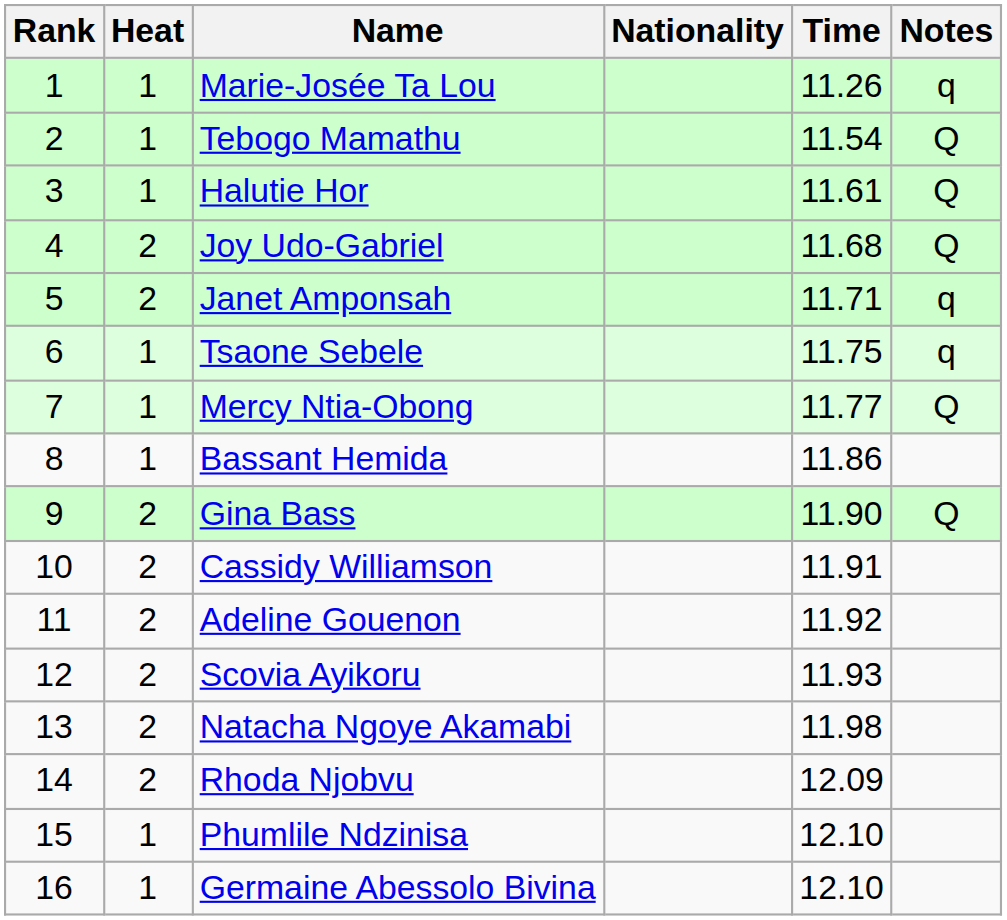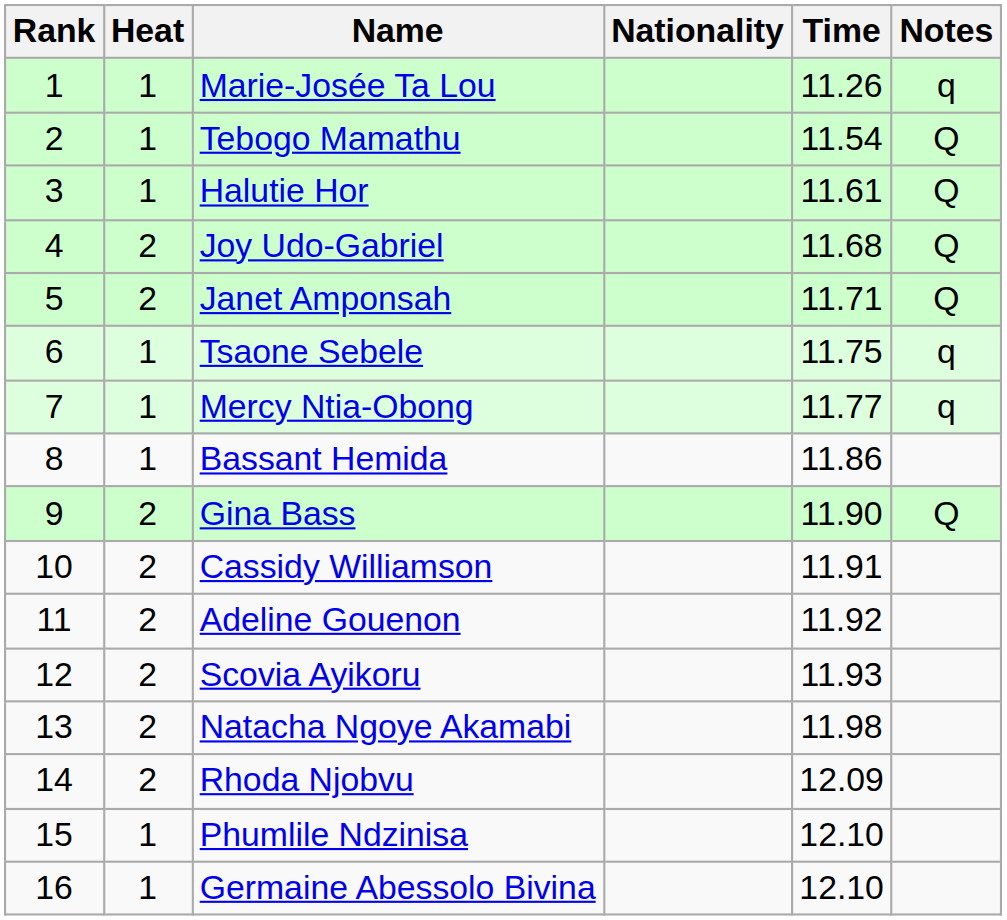Janet Amponsah | Notes: q -> Q
Mercy Ntia-Obong | Notes: Q -> q
